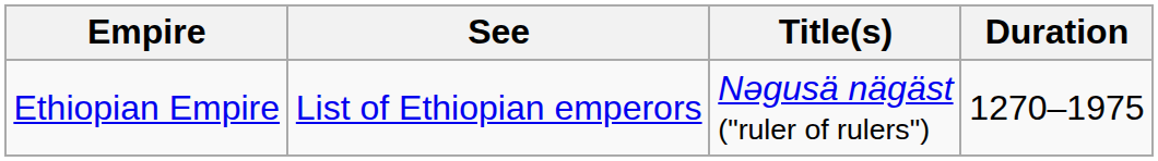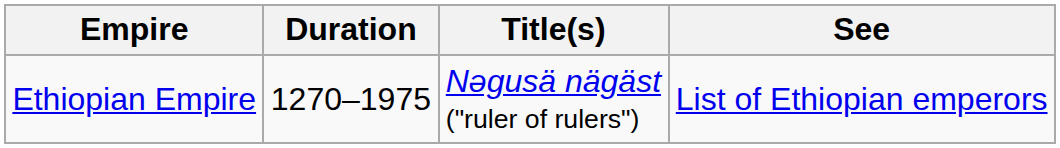columns swapped: Duration <-> See
